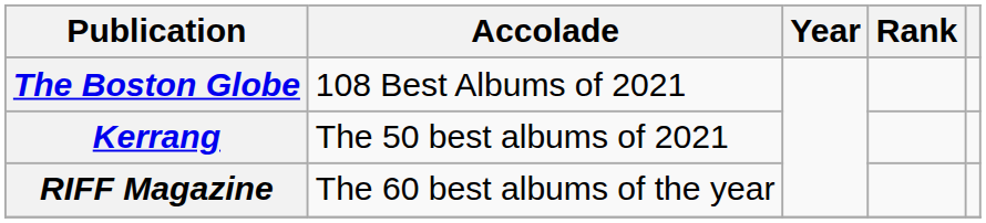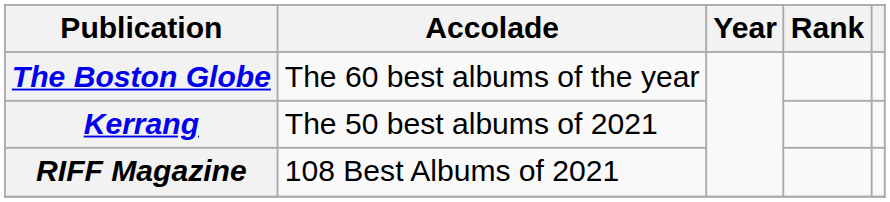The Boston Globe | Accolade: 108 Best Albums of 2021 -> The 60 best albums of the year
RIFF Magazine | Accolade: The 60 best albums of the year -> 108 Best Albums of 2021
